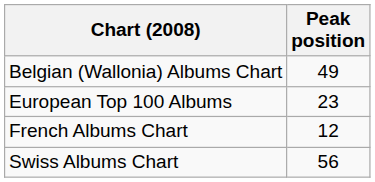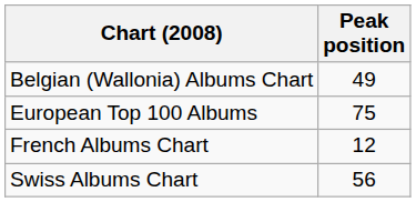European Top 100 Albums | Peak position: 23 -> 75
